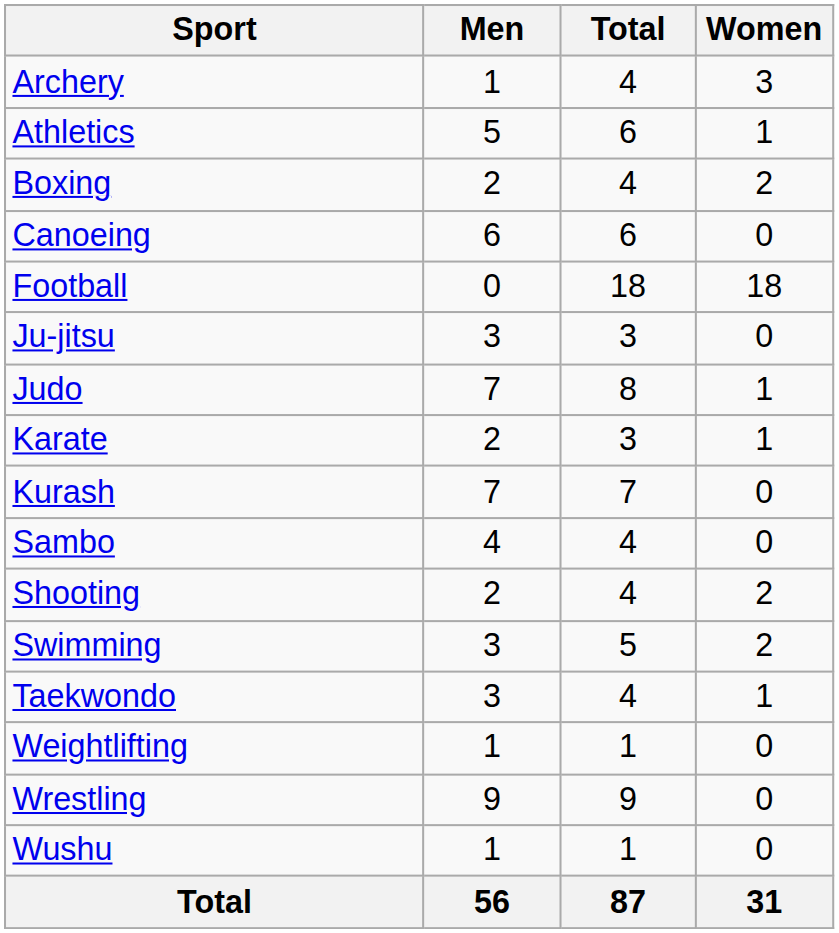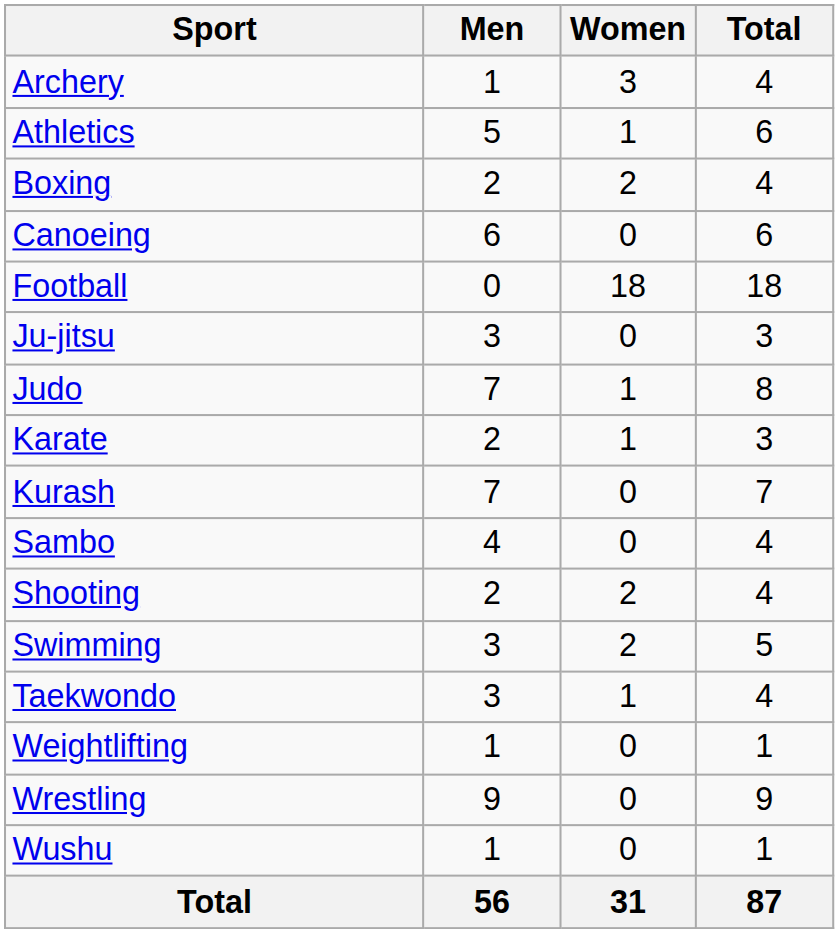columns swapped: Women <-> Total
